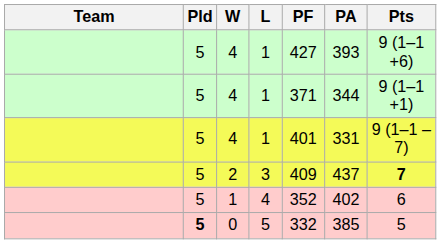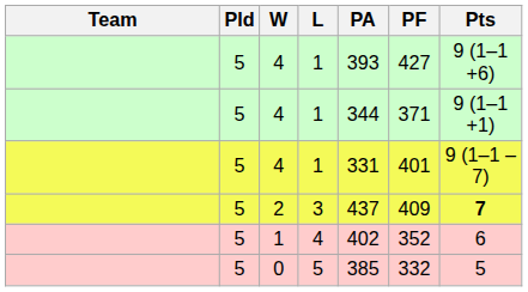columns swapped: PF <-> PA
0 | Pld: bold -> normal
